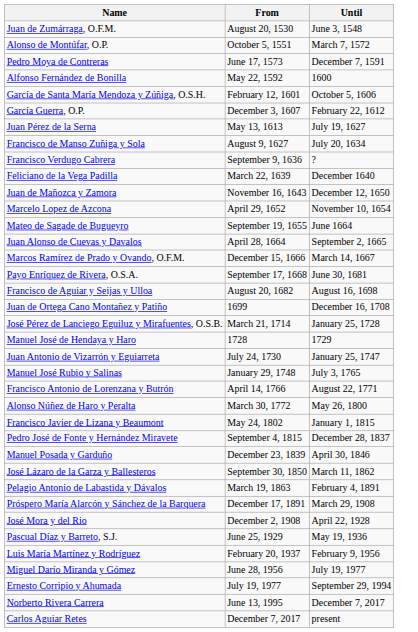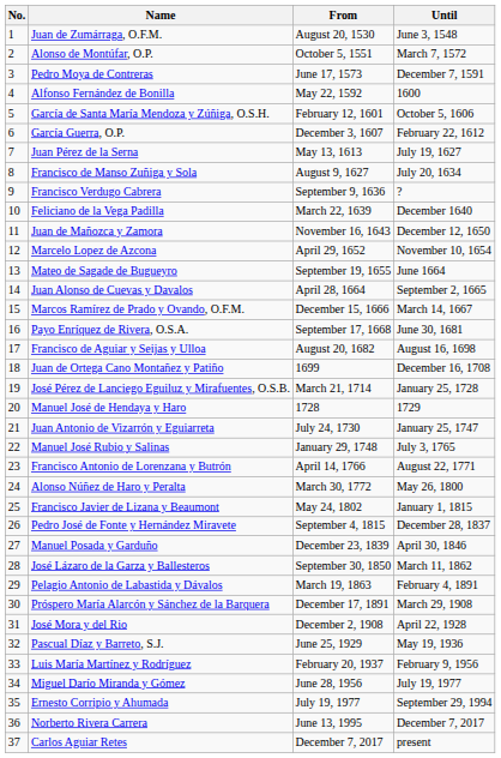+ column: No. | 1 | 2 | 3 | 4 | 5 | 6 | 7 | 8 | 9 | 10 | 11 | 12 | 13 | 14 | 15 | 16 | 17 | 18 | 19 | 20 | 21 | 22 | 23 | 24 | 25 | 26 | 27 | 28 | 29 | 30 | 31 | 32 | 33 | 34 | 35 | 36 | 37
